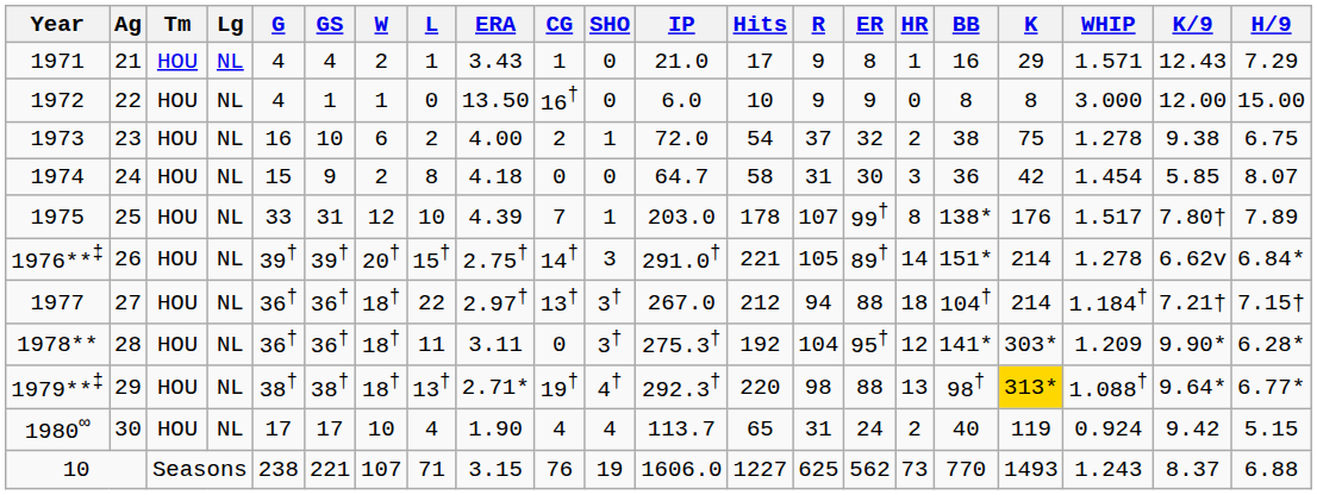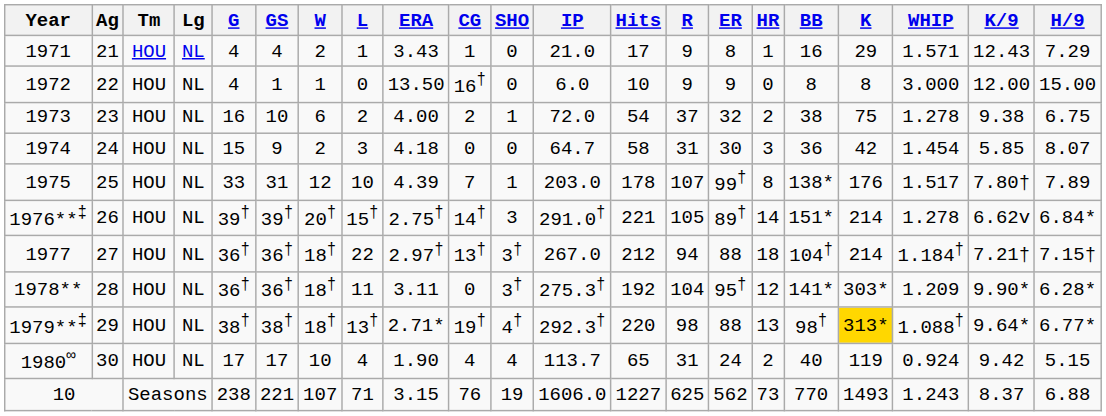1974 | L: 8 -> 3
